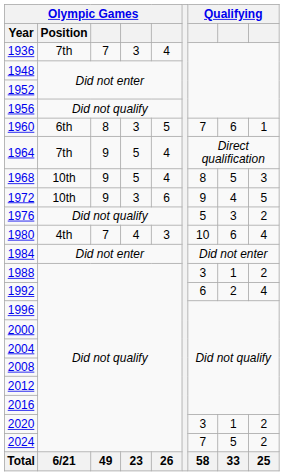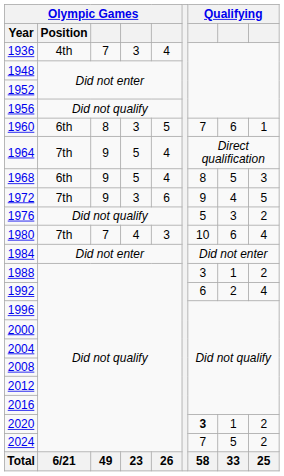1936 | Olympic Games / Position: 7th -> 4th
1968 | Olympic Games / Position: 10th -> 6th
1972 | Olympic Games / Position: 10th -> 7th
1980 | Olympic Games / Position: 4th -> 7th
2020 | column 7: normal -> bold
